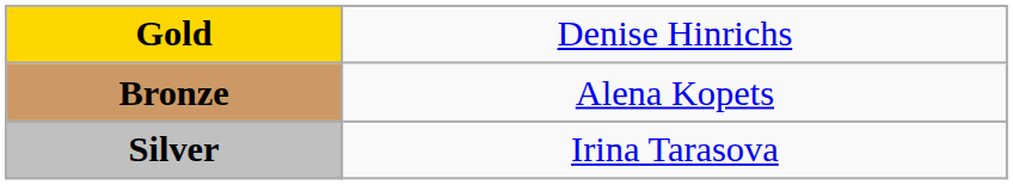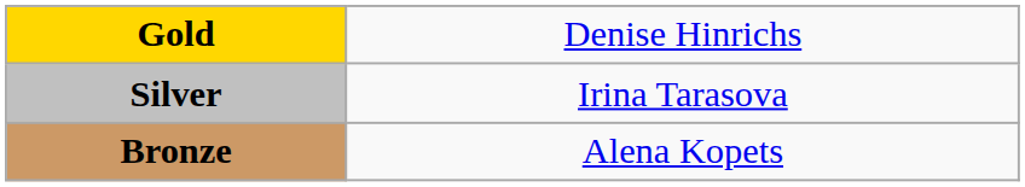rows swapped: Silver <-> Bronze
